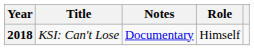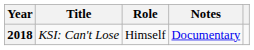columns swapped: Role <-> Notes
